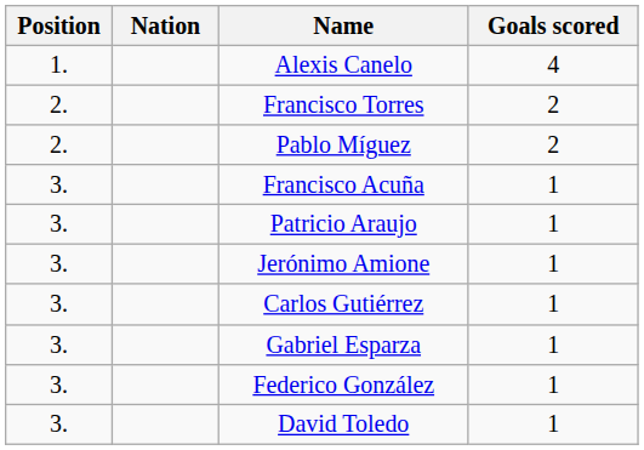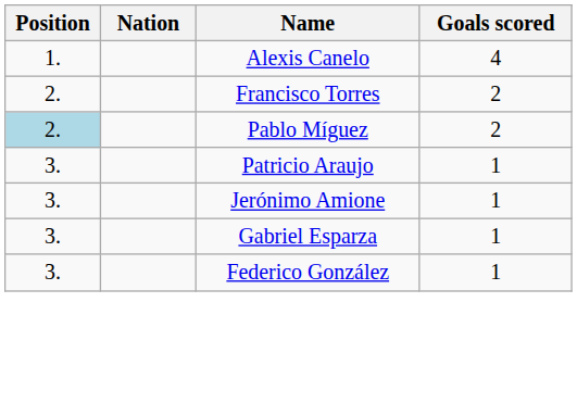Pablo Míguez | Position: no background -> lightblue background
- row: 3. | Francisco Acuña | 1
- row: 3. | Carlos Gutiérrez | 1
- row: 3. | David Toledo | 1
